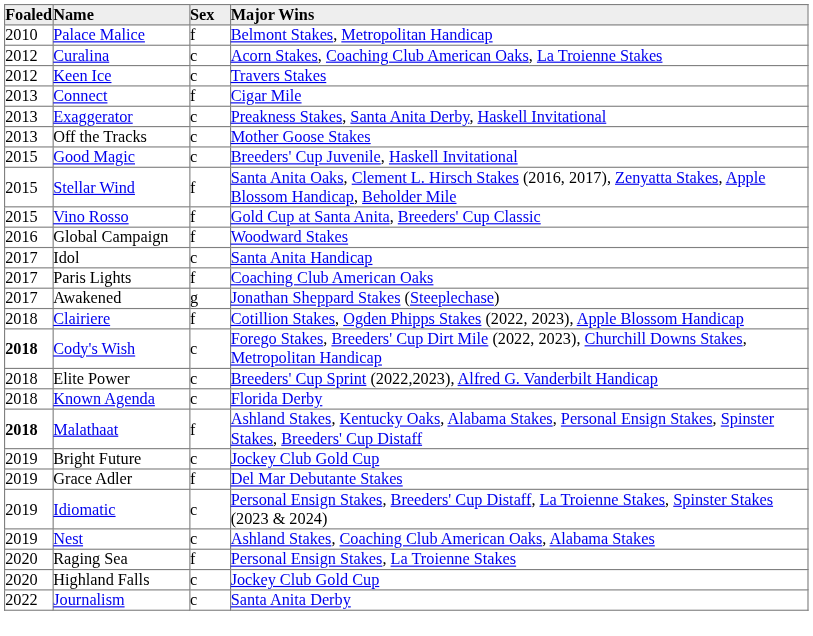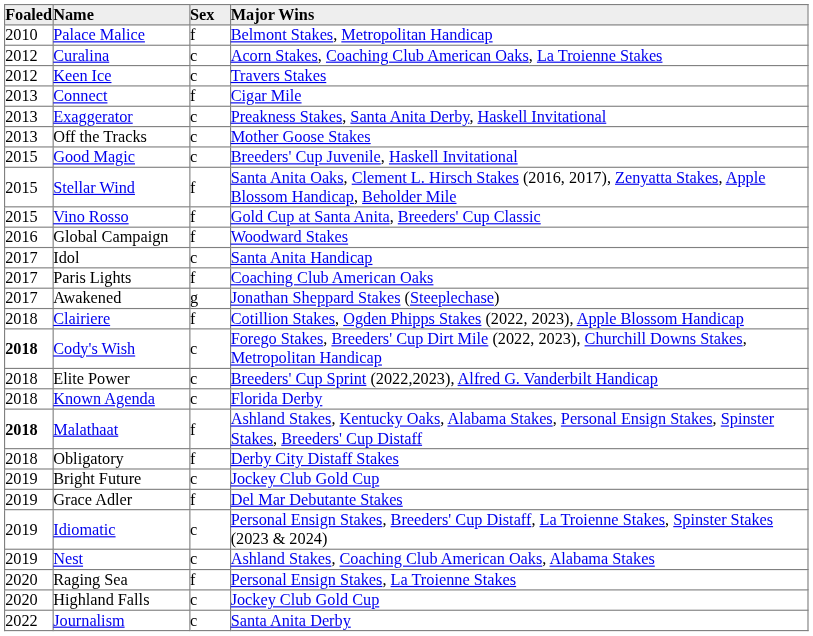+ row: 2018 | Obligatory | f | Derby City Distaff Stakes
